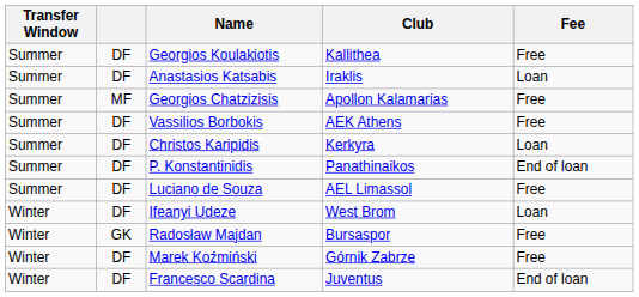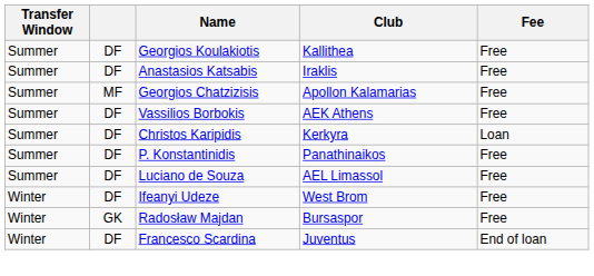Anastasios Katsabis | Fee: Loan -> Free
P. Konstantinidis | Fee: End of loan -> Free
Ifeanyi Udeze | Fee: Loan -> Free
- row: Winter | DF | Marek Koźmiński | Górnik Zabrze | Free
